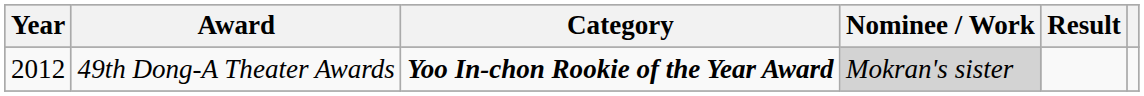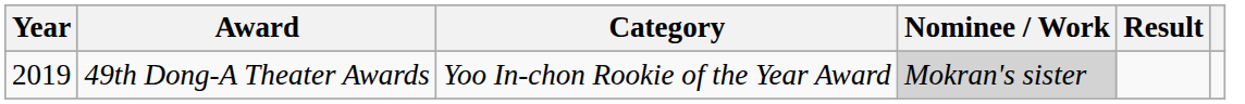49th Dong-A Theater Awards | Year: 2012 -> 2019
49th Dong-A Theater Awards | Category: bold -> normal
